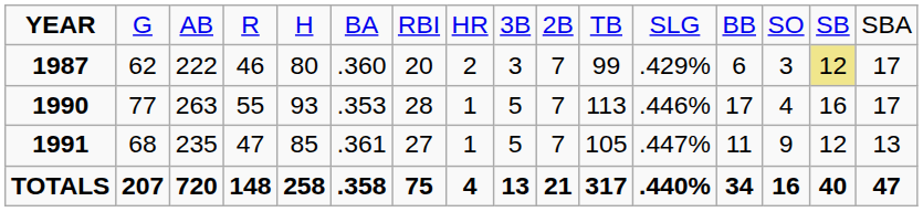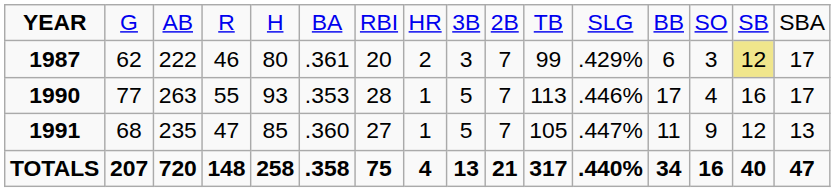1987 | column 6: .360 -> .361
1991 | column 6: .361 -> .360
